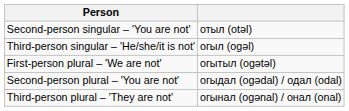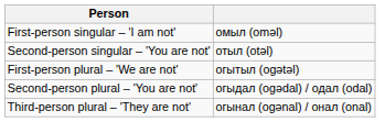+ row: First-person singular – 'I am not' | омыл (oməl)
- row: Third-person singular – 'He/she/it is not' | огыл (ogəl)
